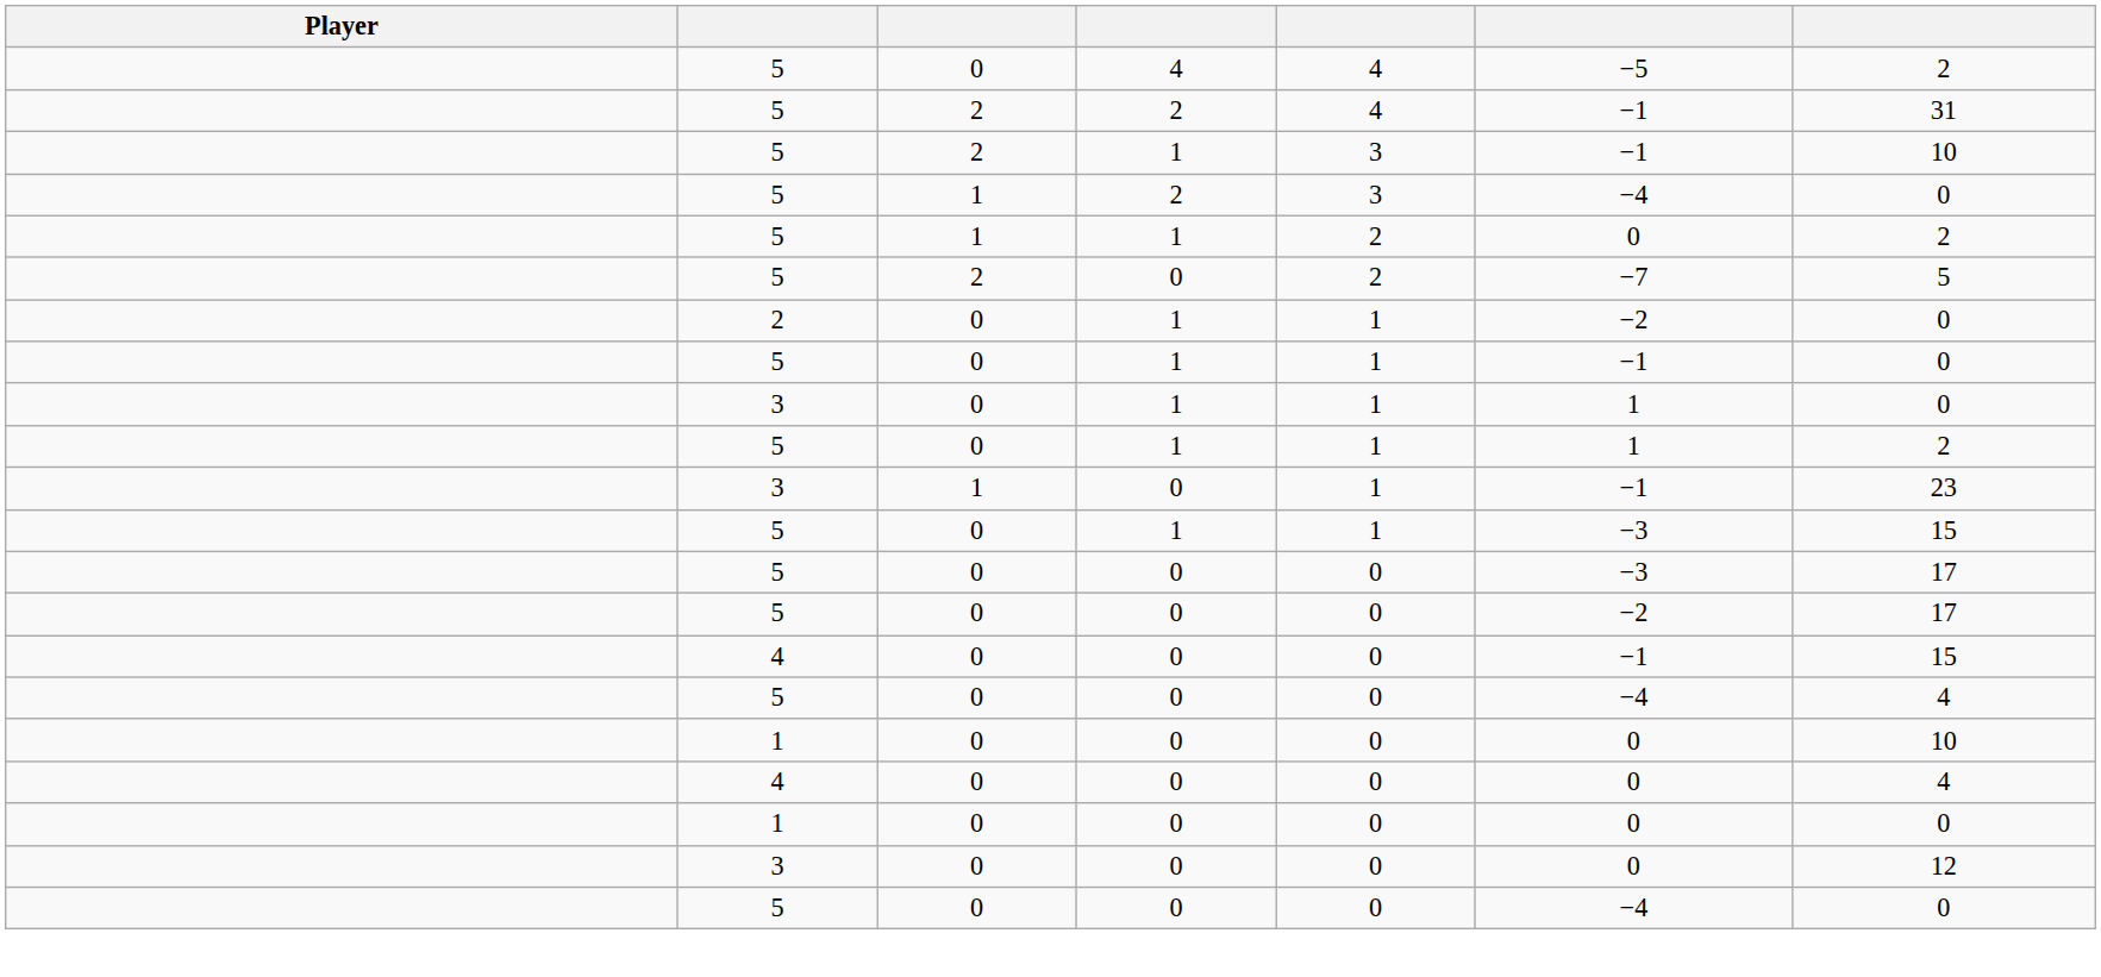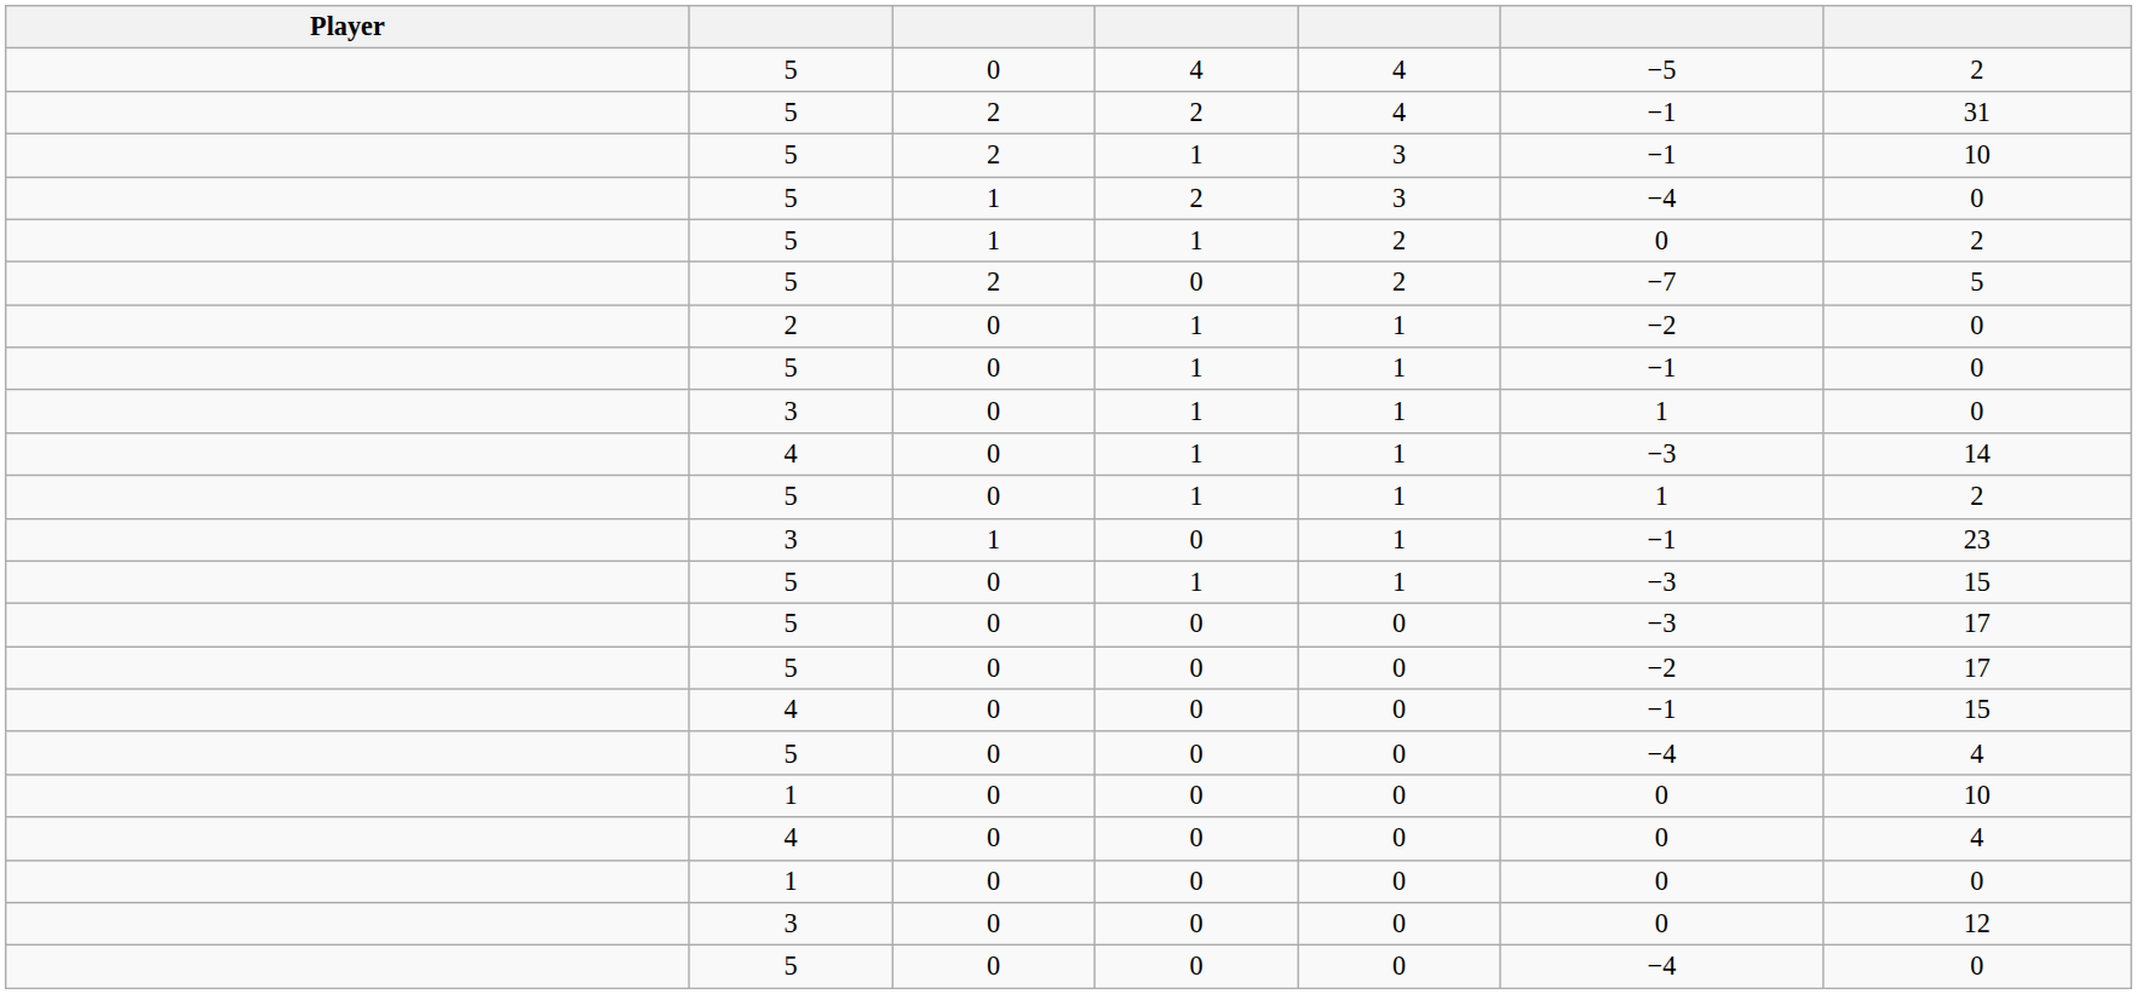+ row: 4 | 0 | 1 | 1 | −3 | 14
